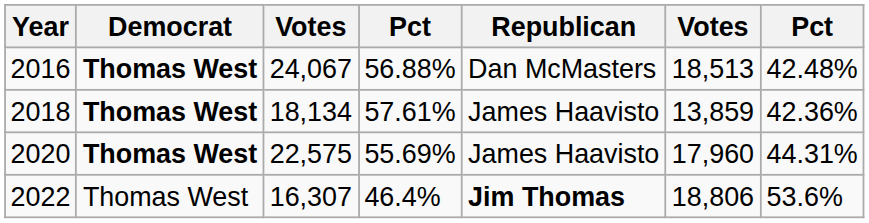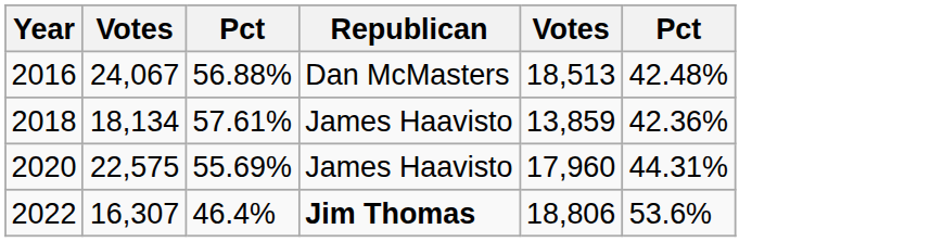- column: Democrat | Thomas West | Thomas West | Thomas West | Thomas West
